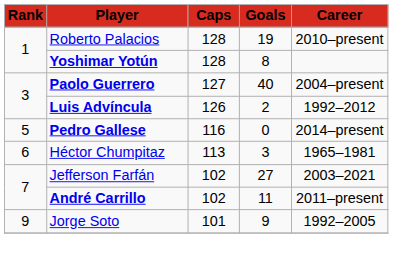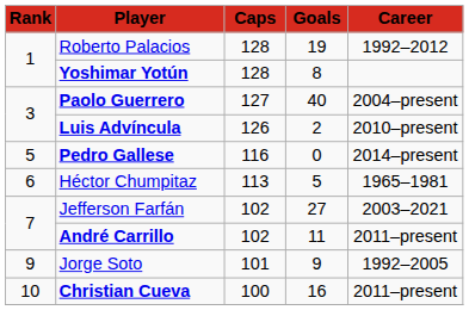Roberto Palacios | Career: 2010–present -> 1992–2012
Luis Advíncula | Career: 1992–2012 -> 2010–present
Héctor Chumpitaz | Goals: 3 -> 5
+ row: 10 | Christian Cueva | 100 | 16 | 2011–present
